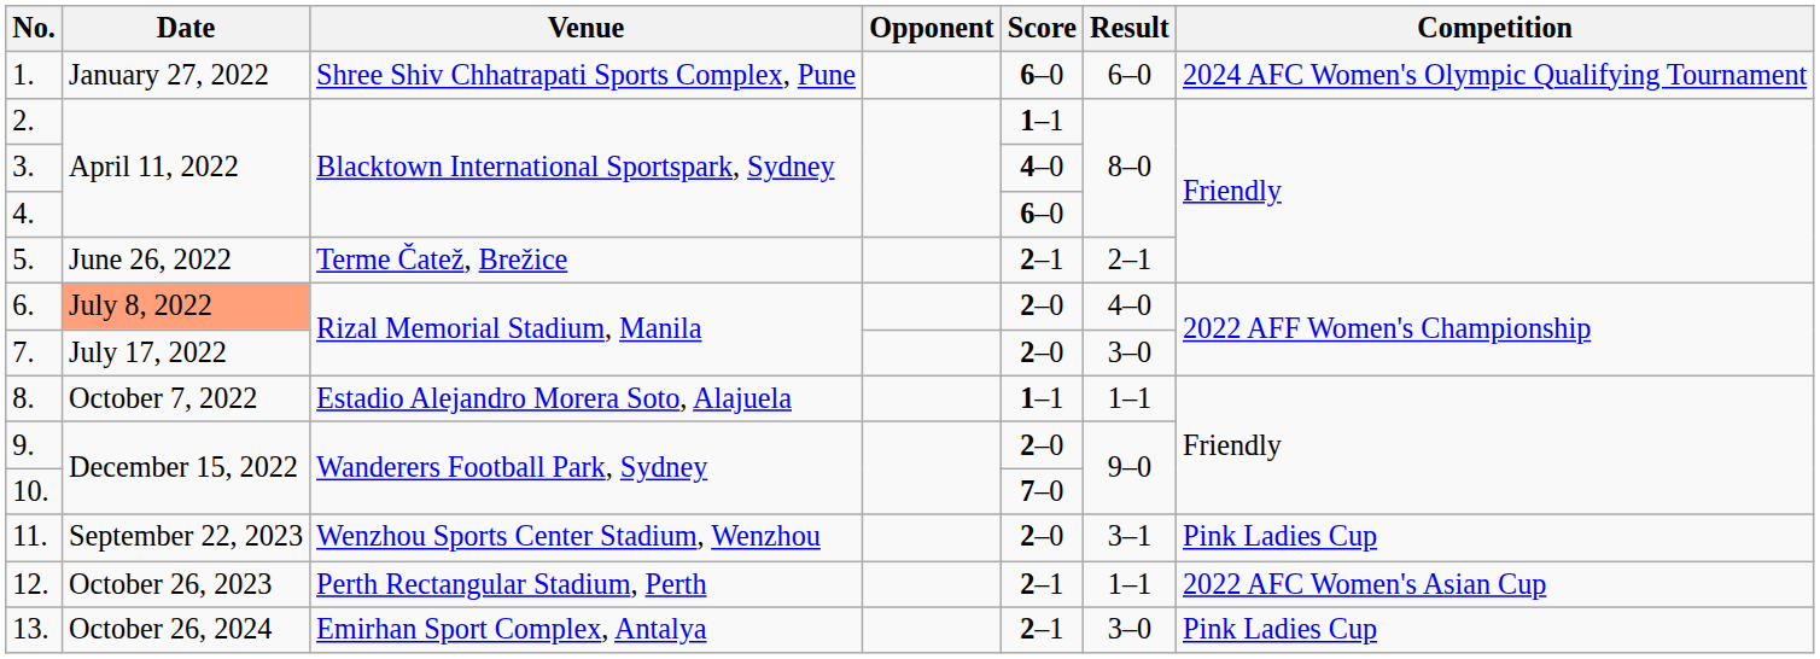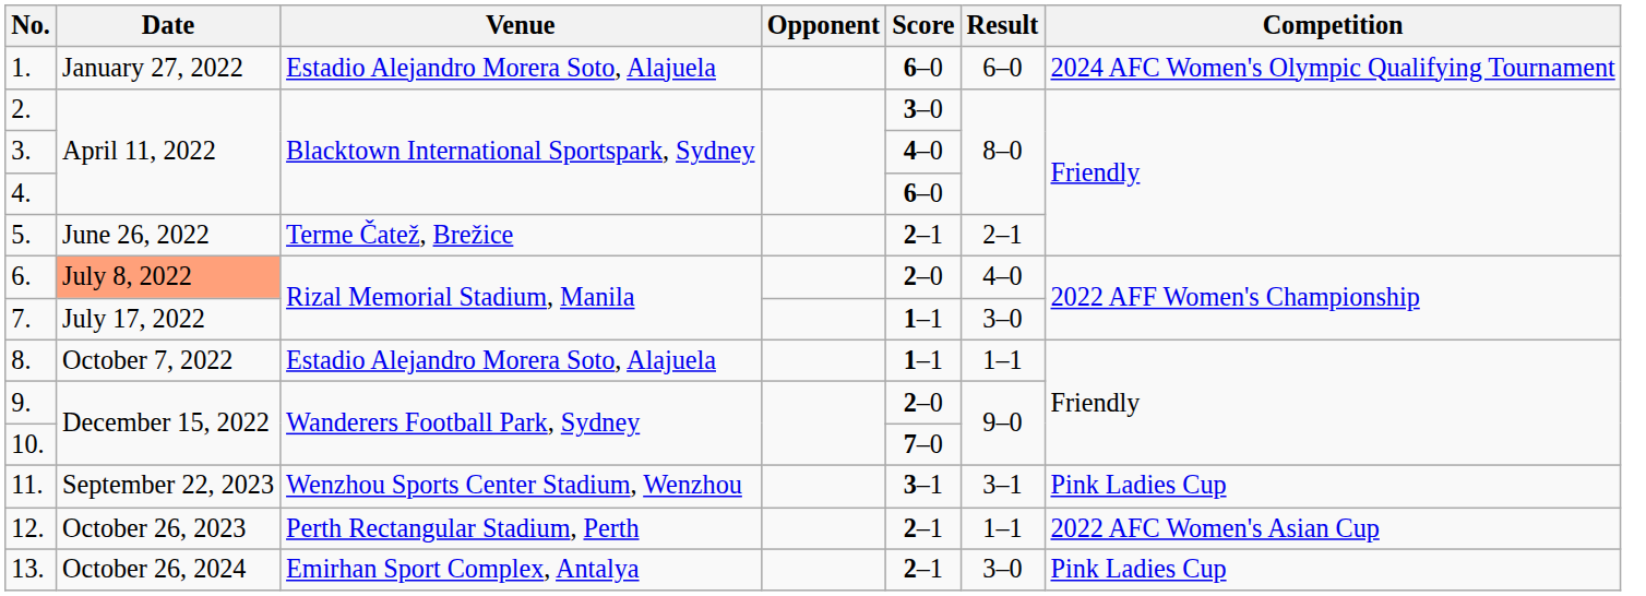1. | Venue: Shree Shiv Chhatrapati Sports Complex, Pune -> Estadio Alejandro Morera Soto, Alajuela
2. | Score: 1–1 -> 3–0
7. | Score: 2–0 -> 1–1
11. | Score: 2–0 -> 3–1
